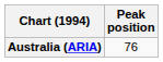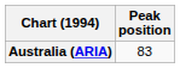Australia (ARIA) | Peak position: 76 -> 83
